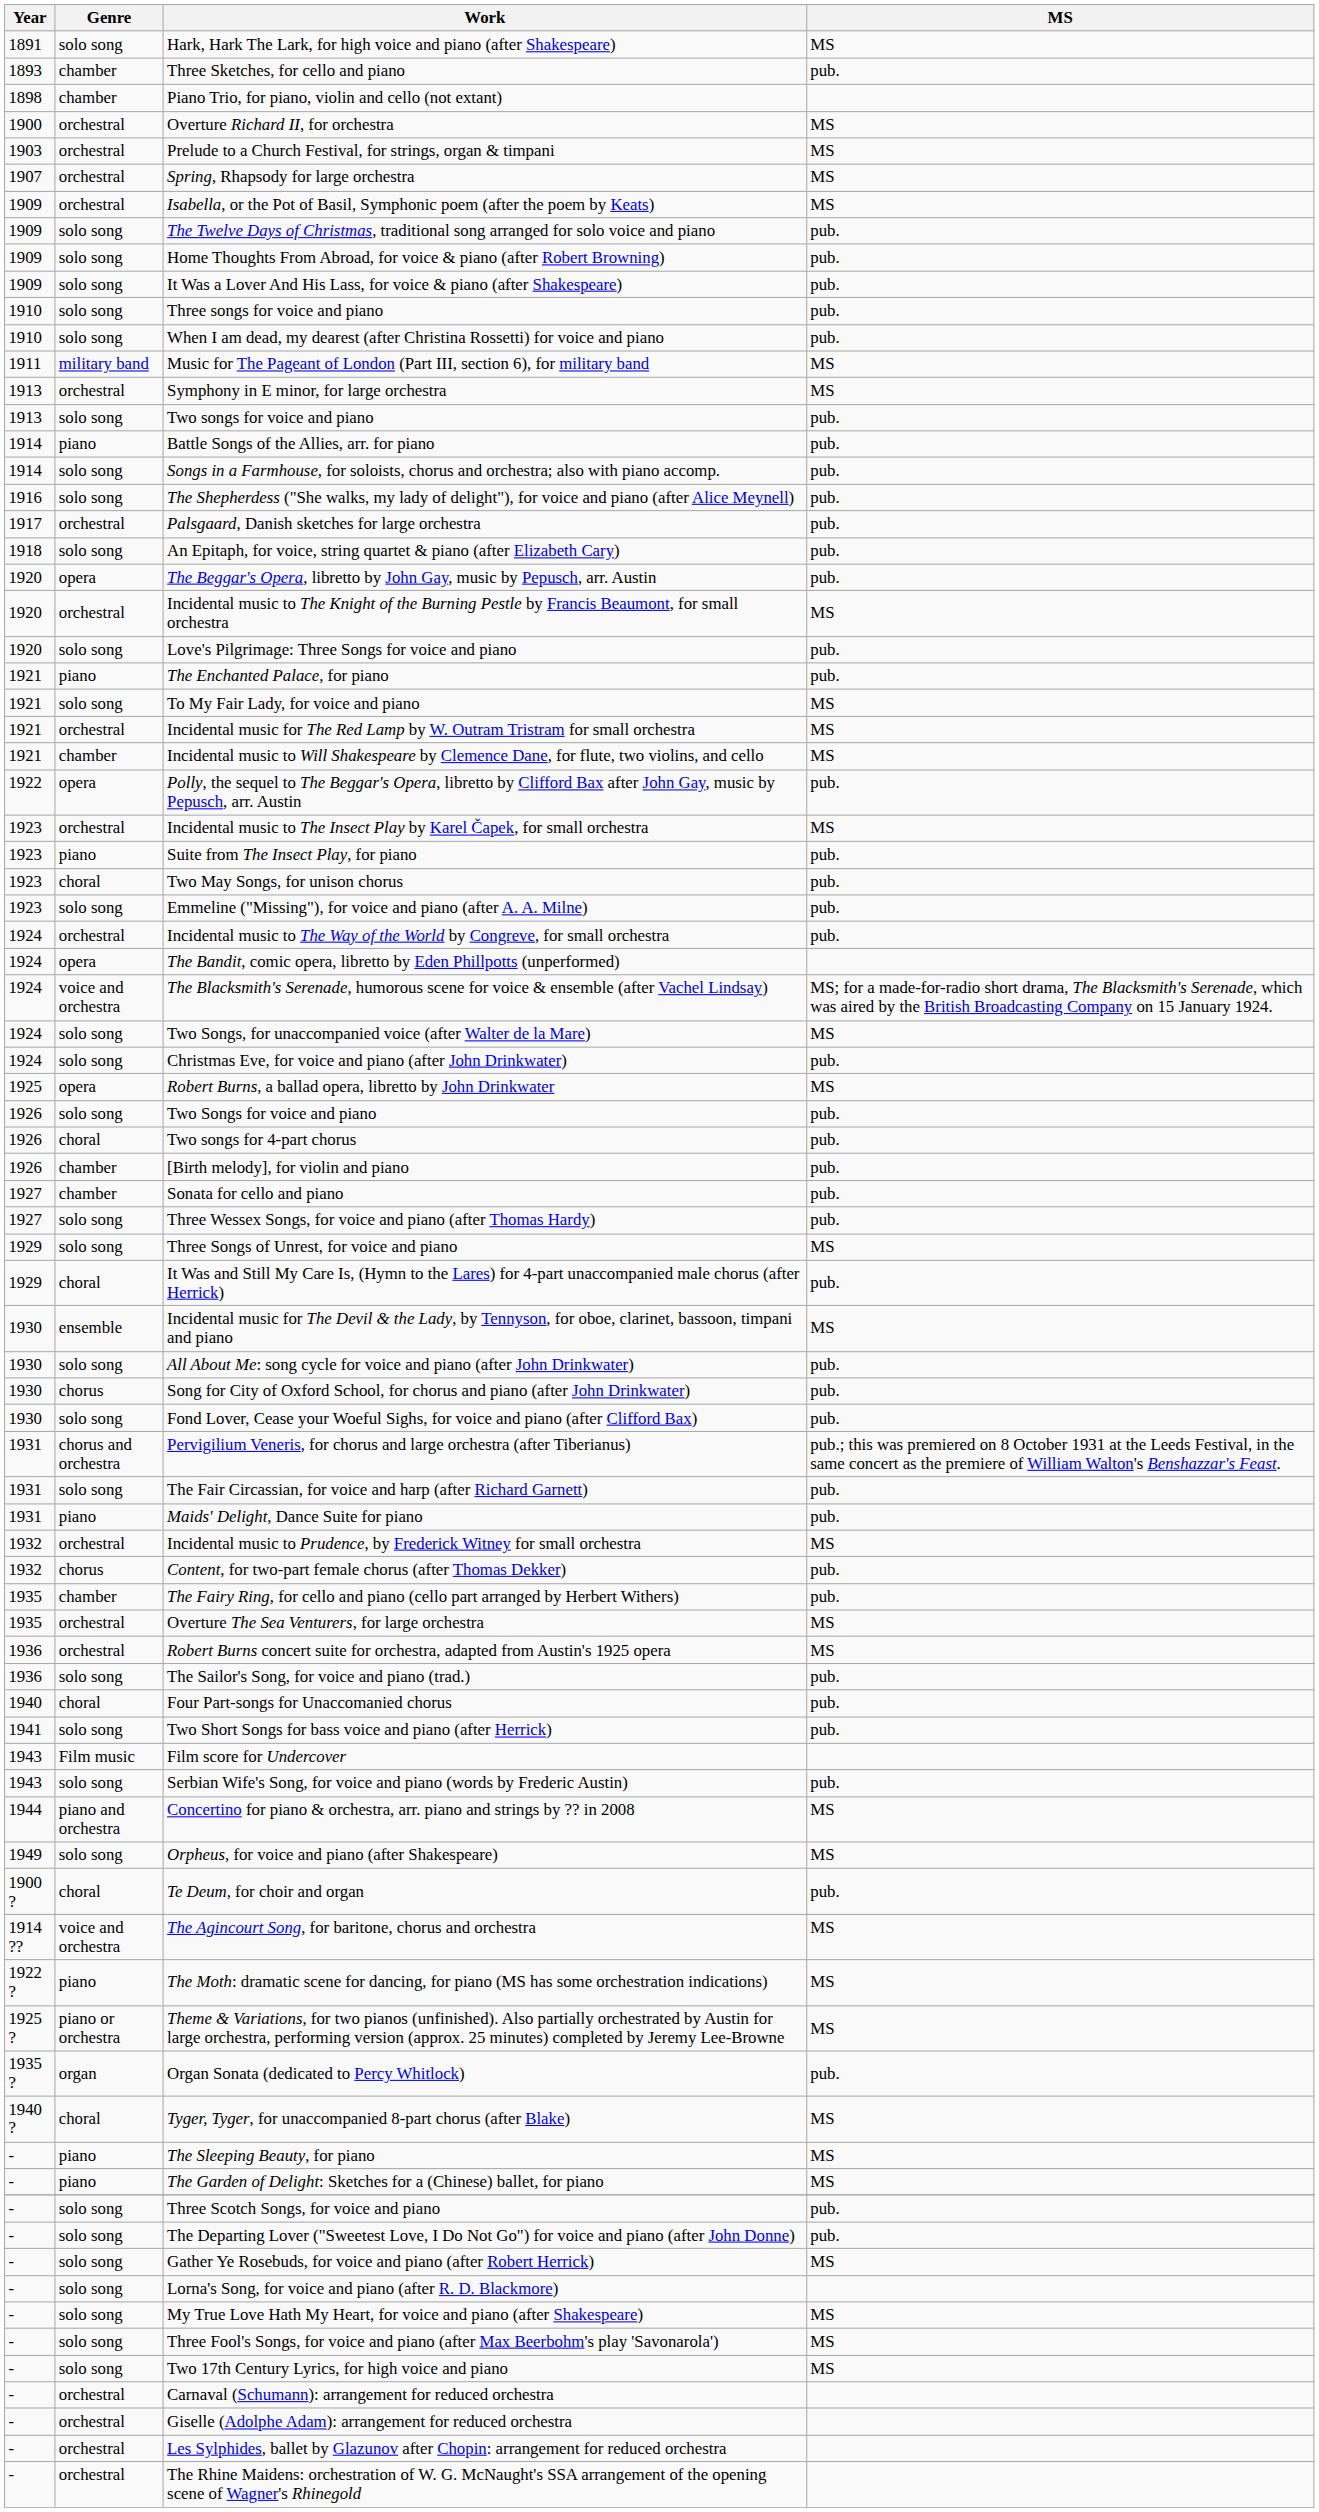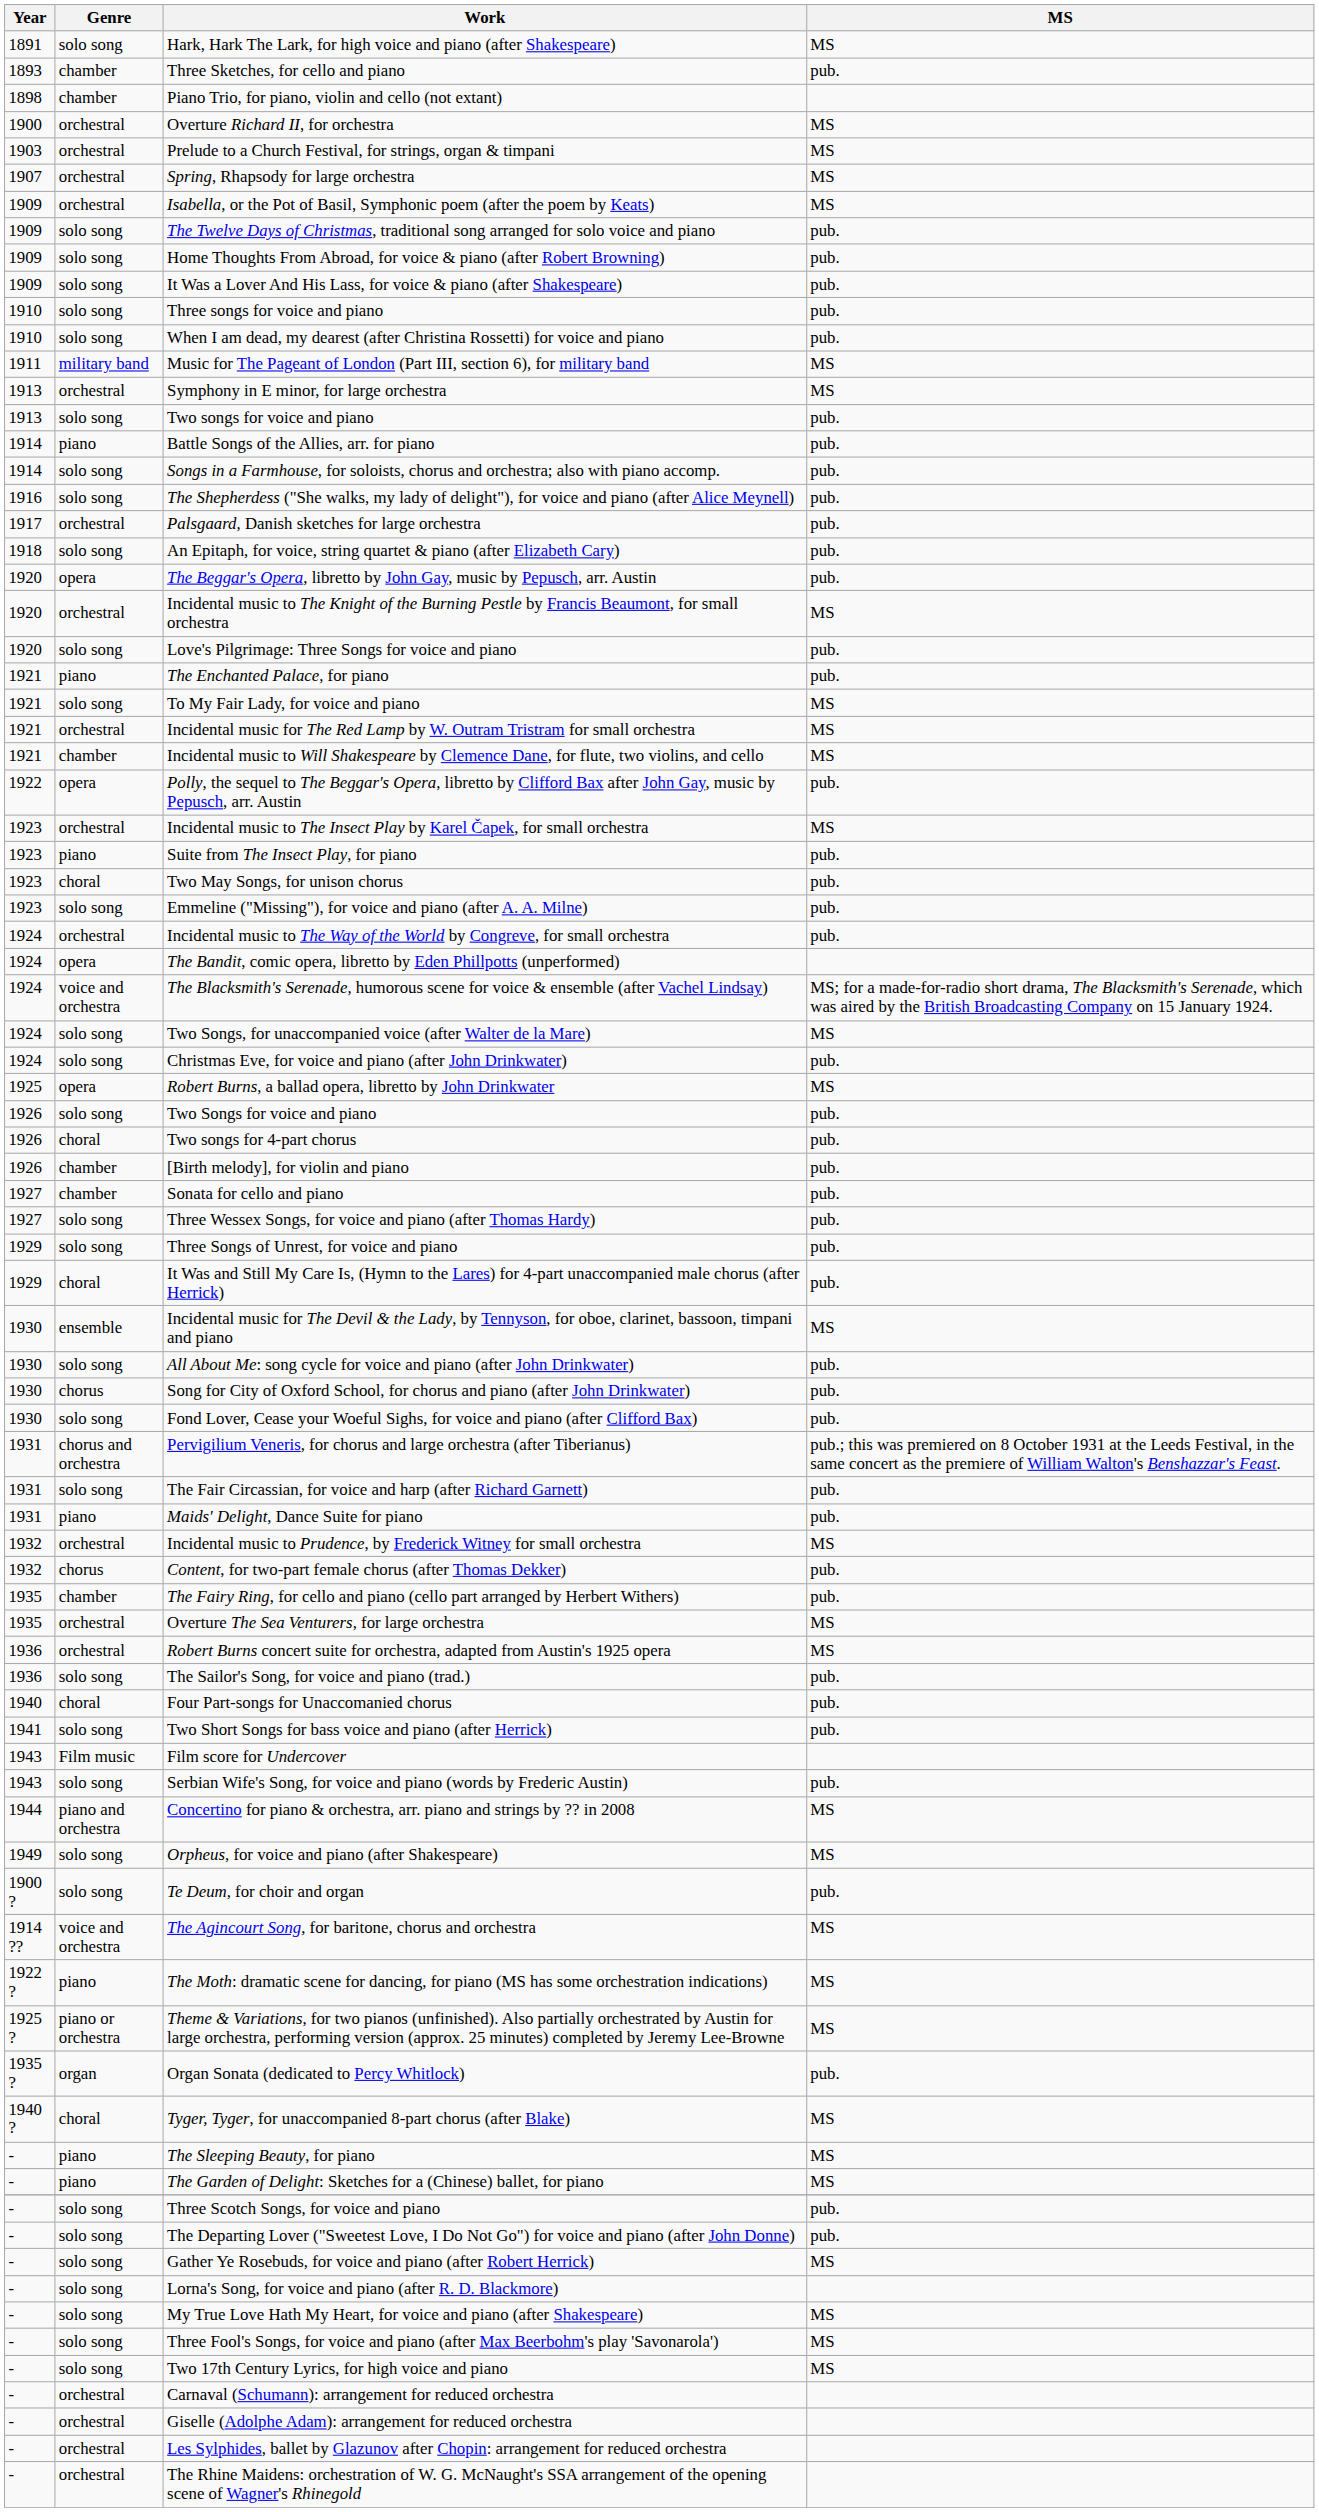Three Songs of Unrest, for voice and piano | MS: MS -> pub.
Te Deum, for choir and organ | Genre: choral -> solo song
